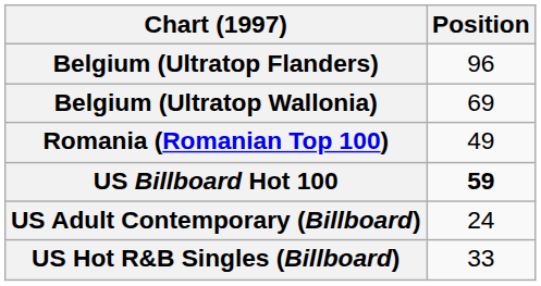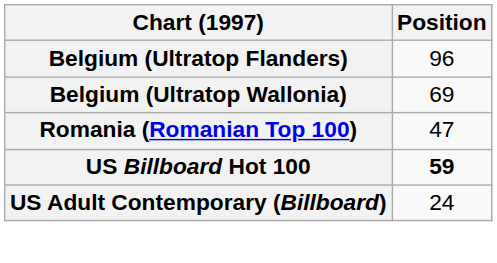Romania (Romanian Top 100) | Position: 49 -> 47
- row: US Hot R&B Singles (Billboard) | 33
